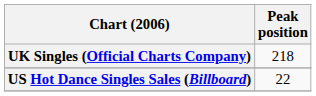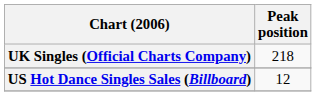US Hot Dance Singles Sales (Billboard) | Peak position: 22 -> 12
